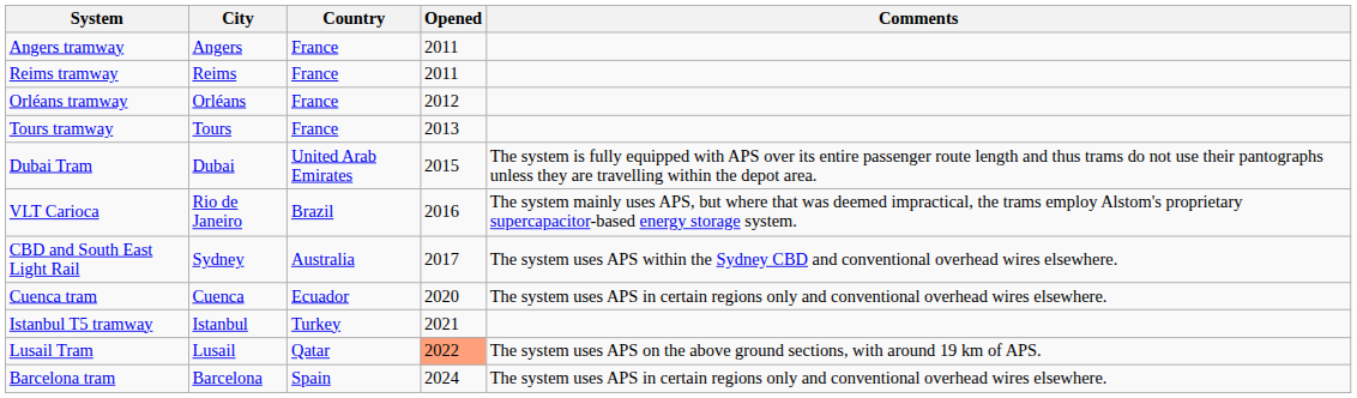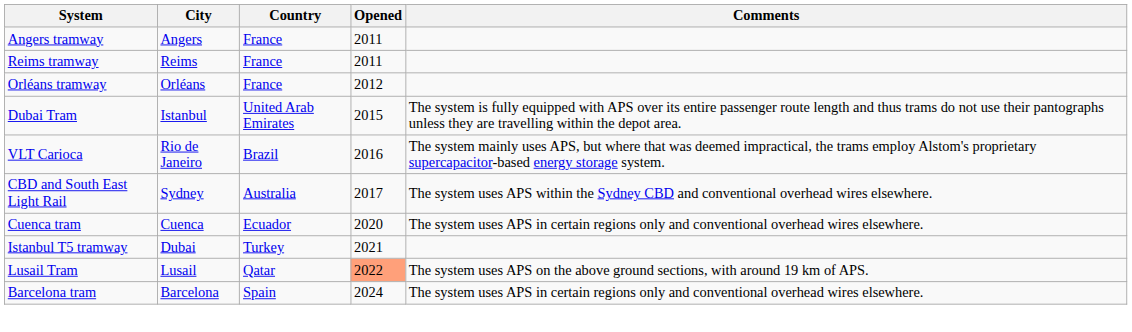- row: Tours tramway | Tours | France | 2013
Dubai Tram | City: Dubai -> Istanbul
Istanbul T5 tramway | City: Istanbul -> Dubai
